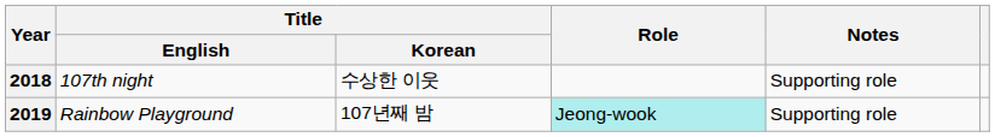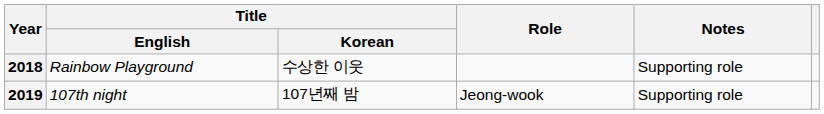2018 | Title / English: 107th night -> Rainbow Playground
2019 | Title / English: Rainbow Playground -> 107th night
2019 | Role: paleturquoise background -> no background
